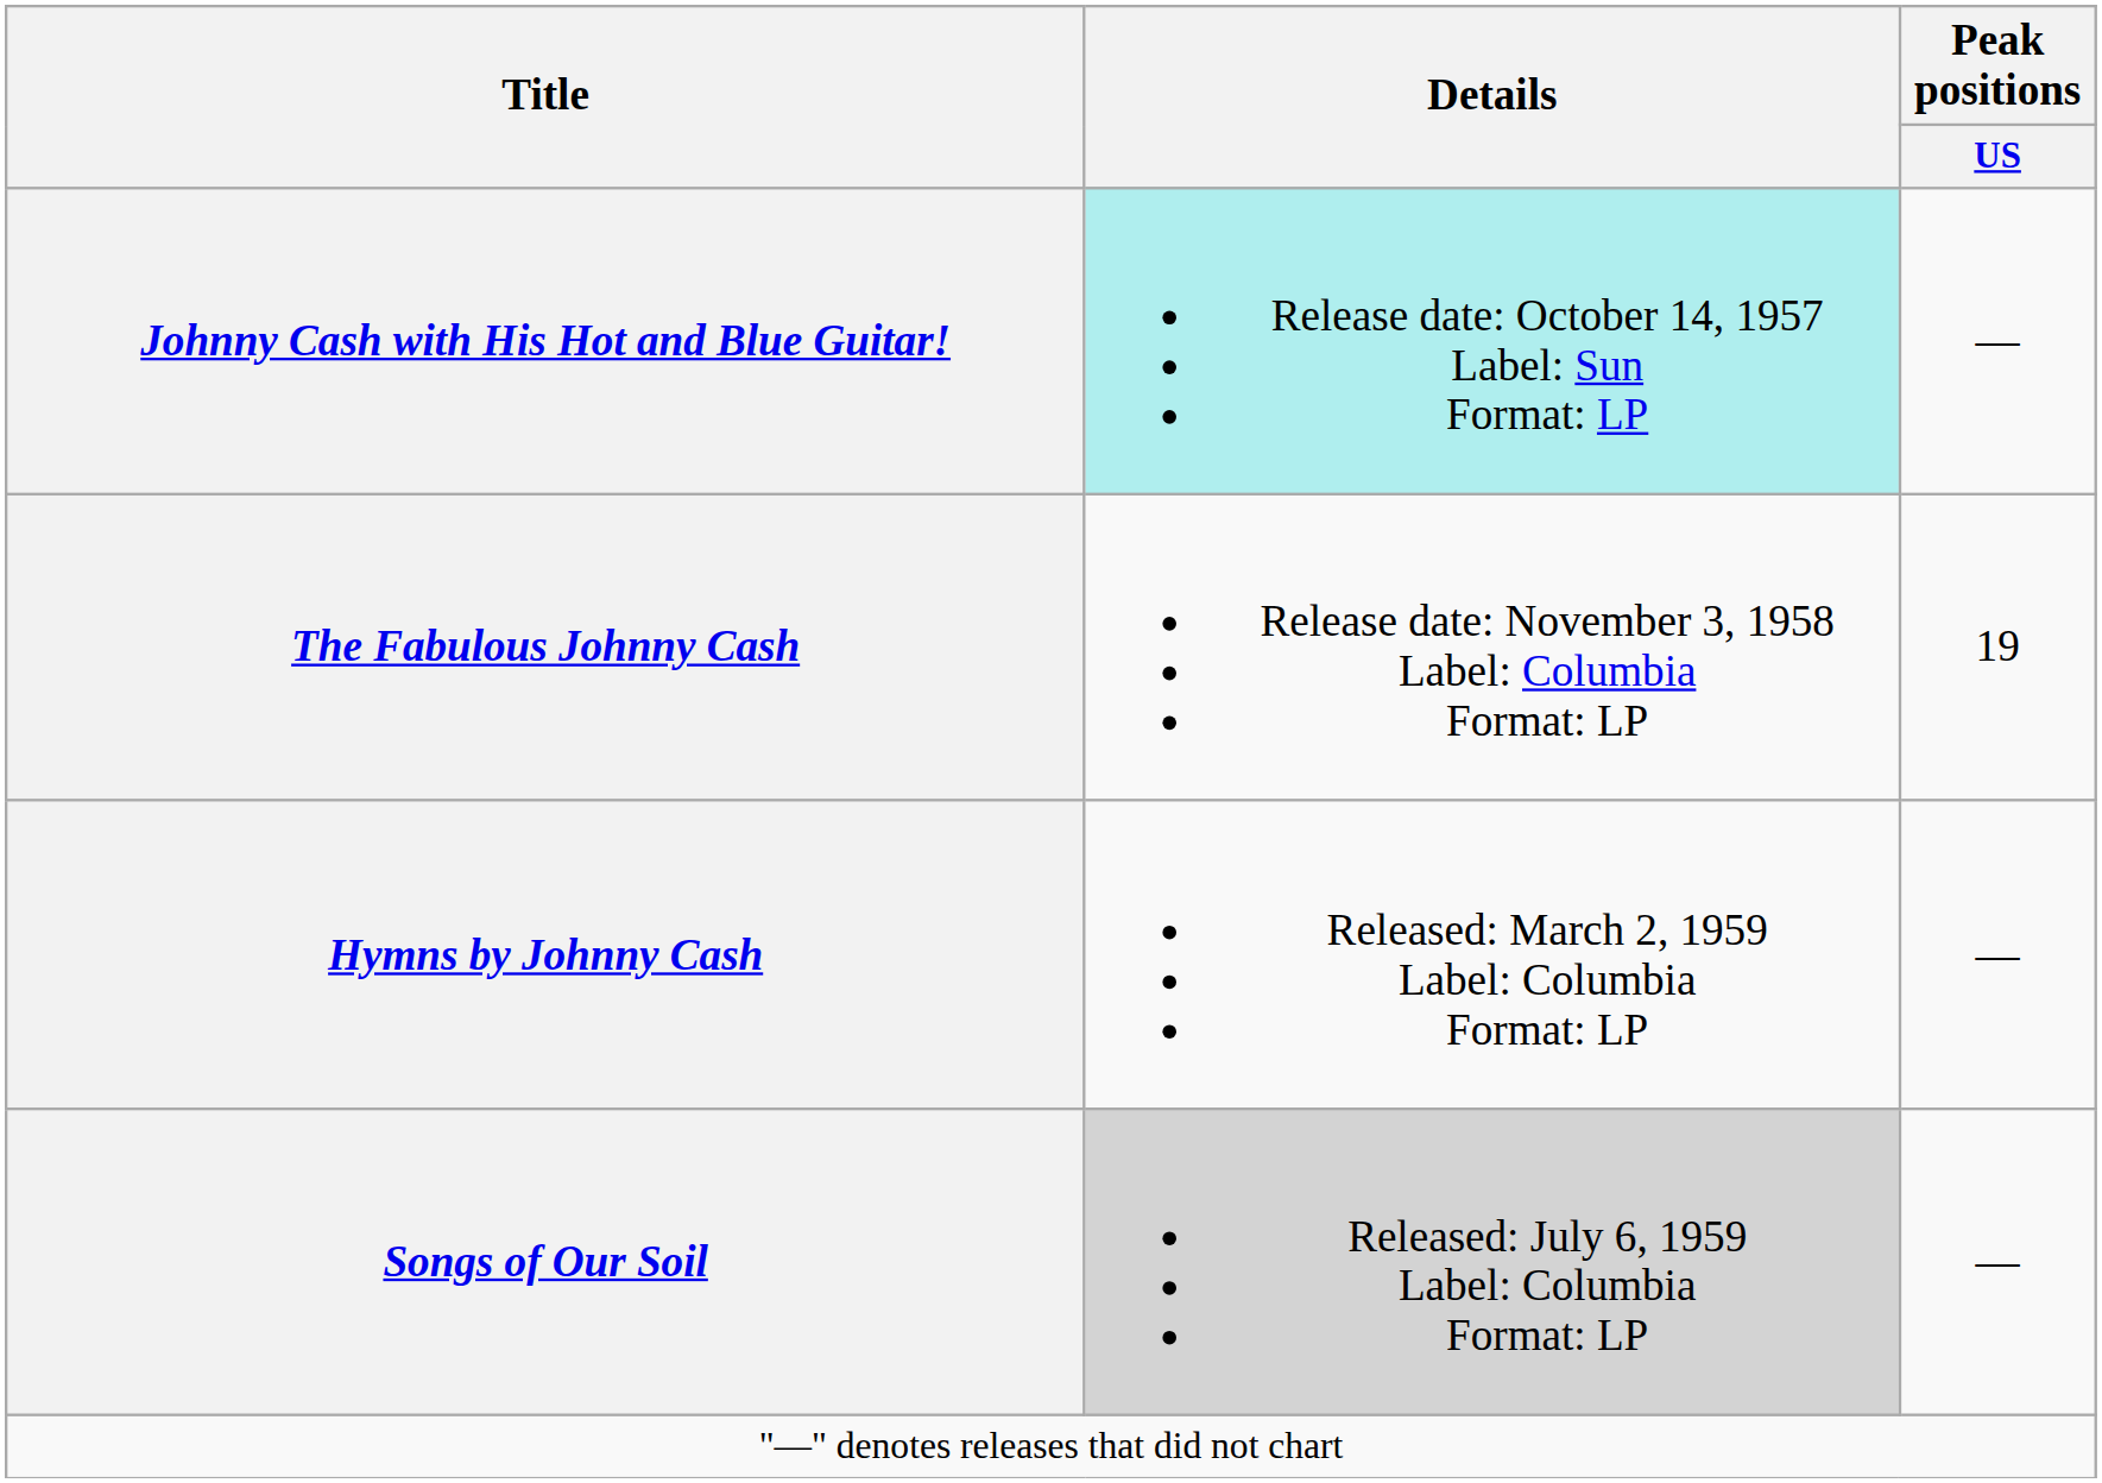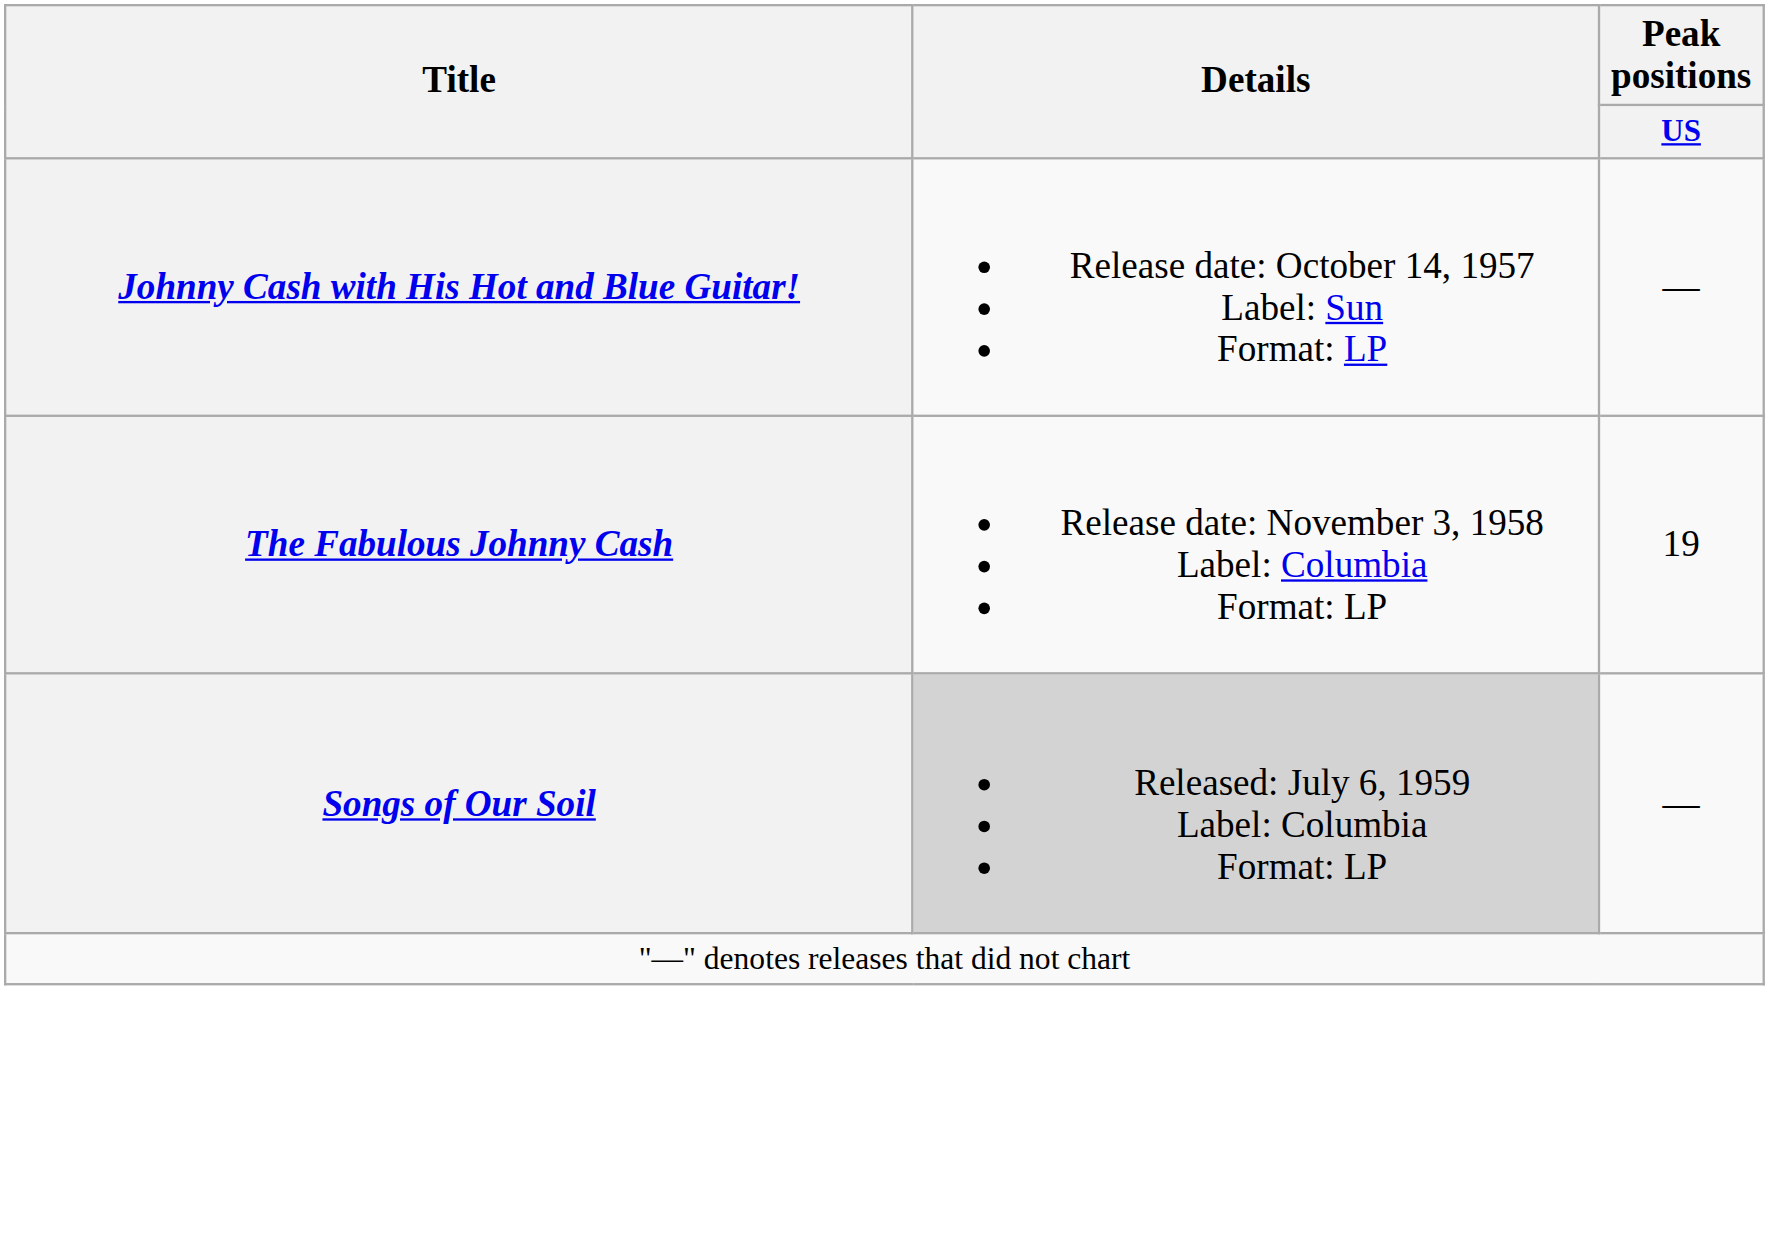Johnny Cash with His Hot and Blue Guitar! | Details: paleturquoise background -> no background
- row: Hymns by Johnny Cash | Released: March 2, 1959 Label: Columbia Format: LP | —
